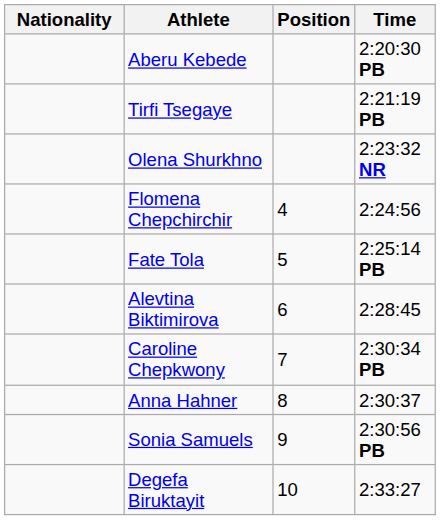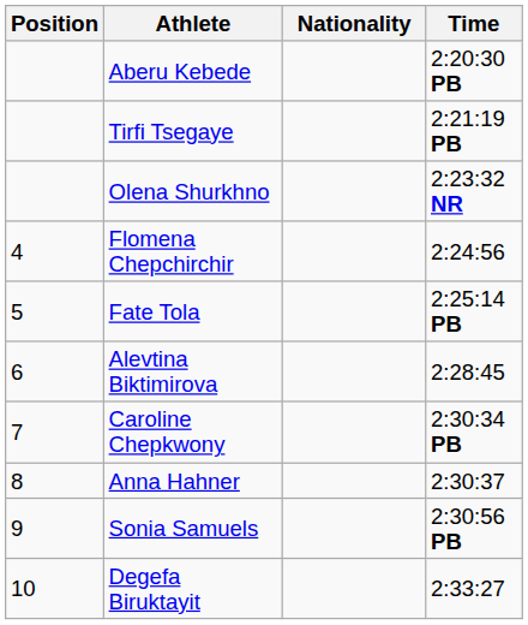columns swapped: Position <-> Nationality
